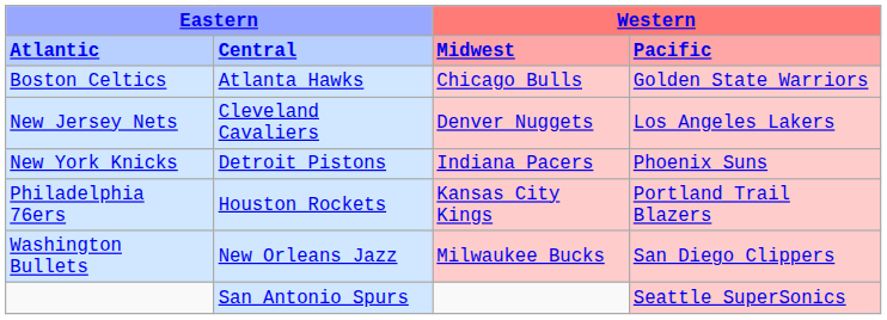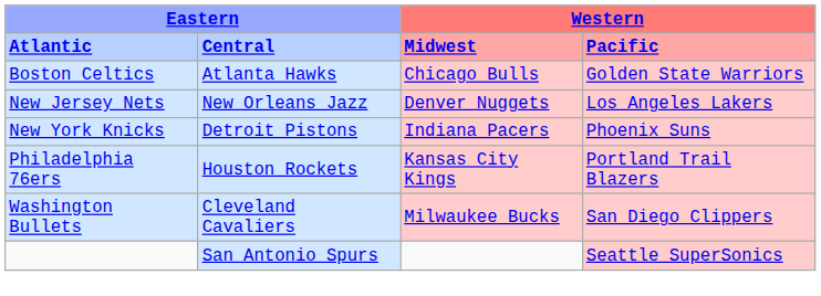New Jersey Nets | column 2: Cleveland Cavaliers -> New Orleans Jazz
Washington Bullets | column 2: New Orleans Jazz -> Cleveland Cavaliers
